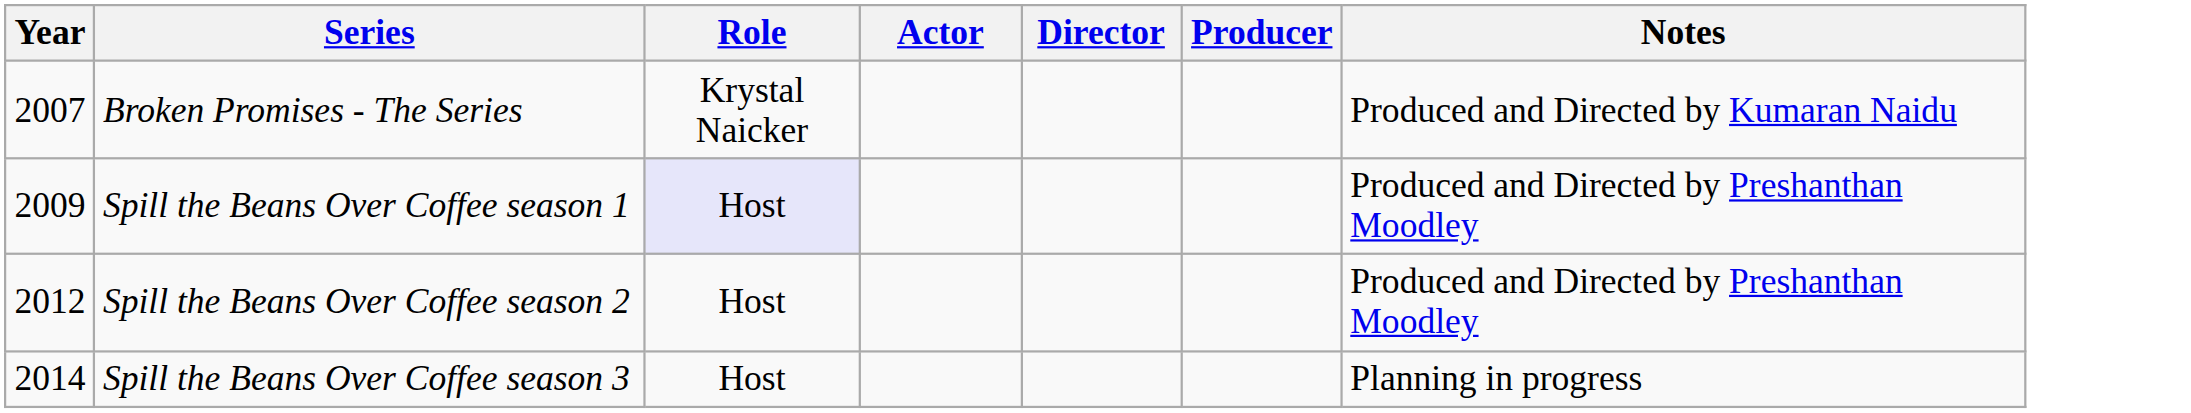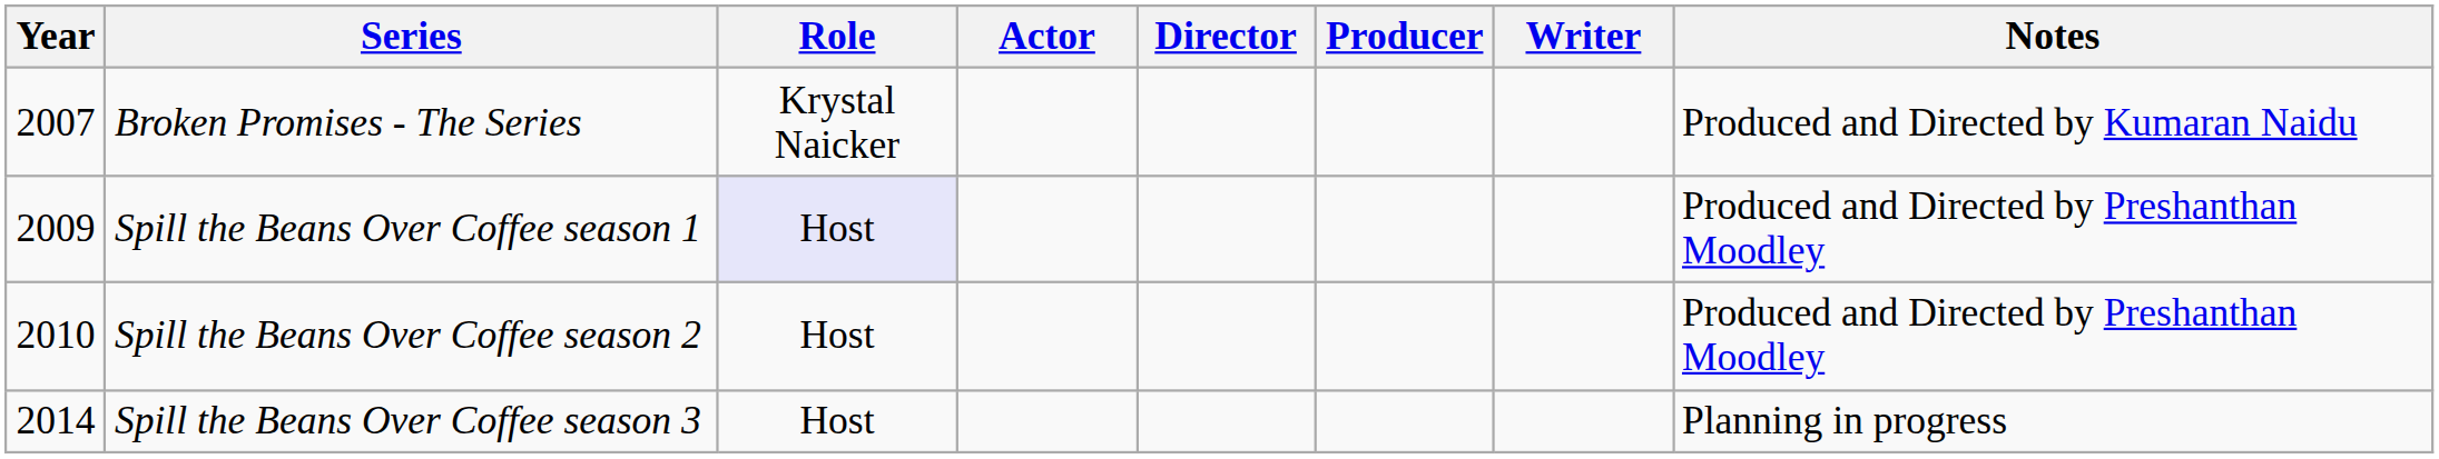+ column: Writer
Spill the Beans Over Coffee season 2 | Year: 2012 -> 2010
